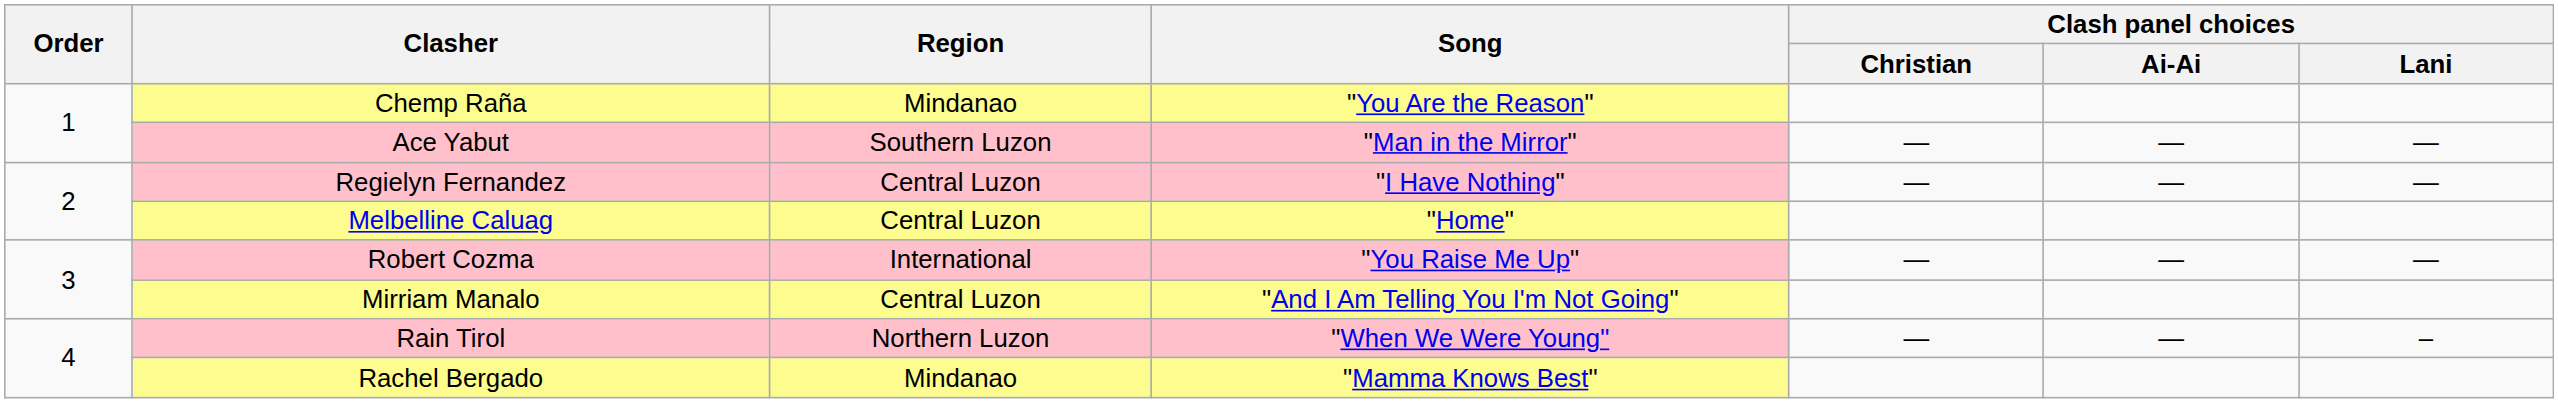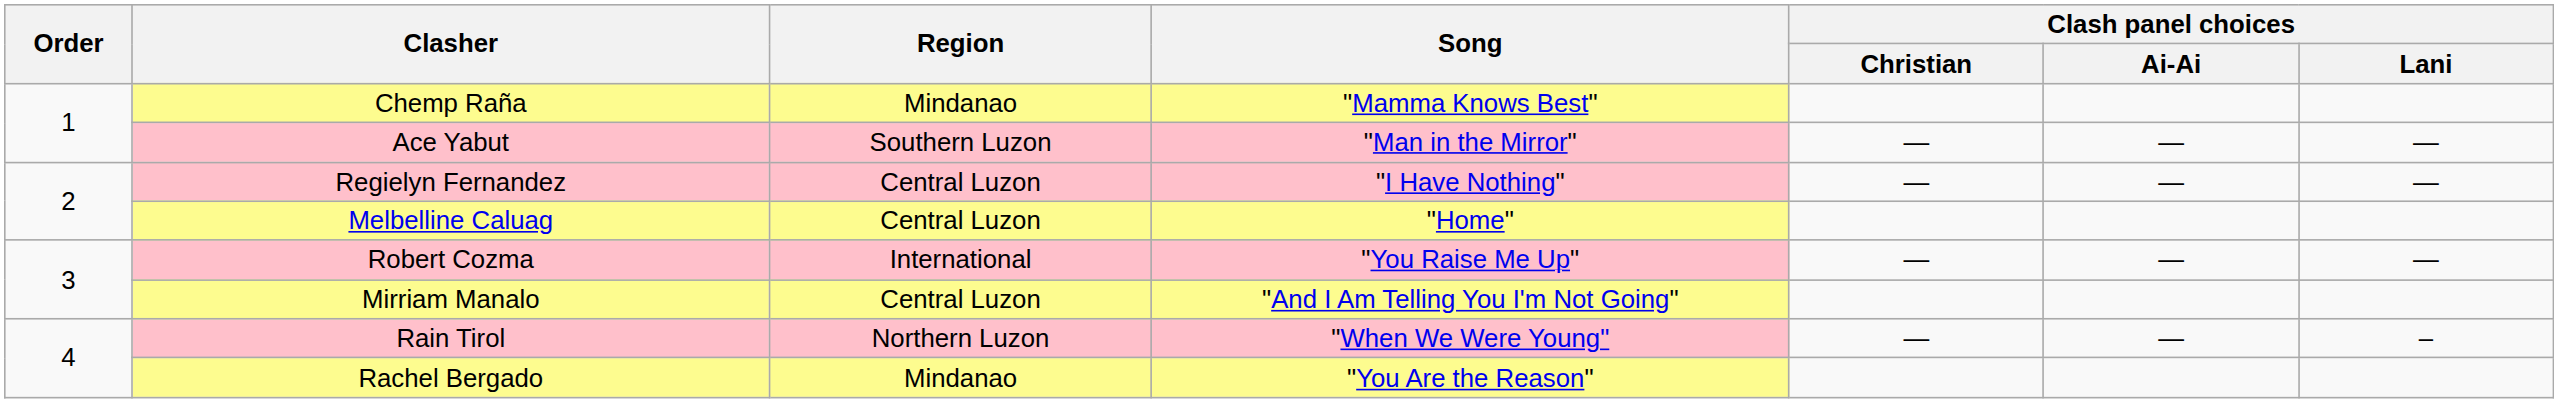Chemp Raña | Song: "You Are the Reason" -> "Mamma Knows Best"
Rachel Bergado | Song: "Mamma Knows Best" -> "You Are the Reason"
